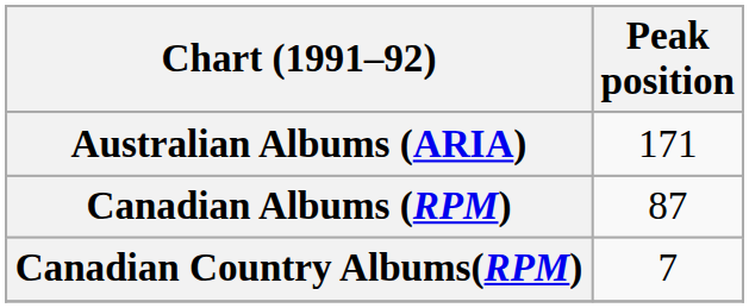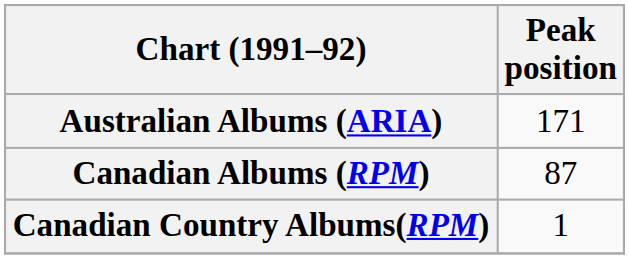Canadian Country Albums(RPM) | Peak position: 7 -> 1
